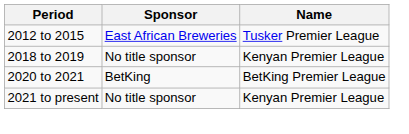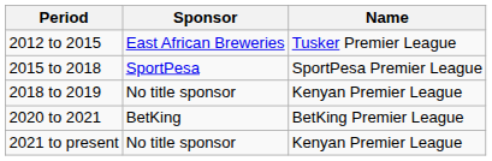+ row: 2015 to 2018 | SportPesa | SportPesa Premier League
